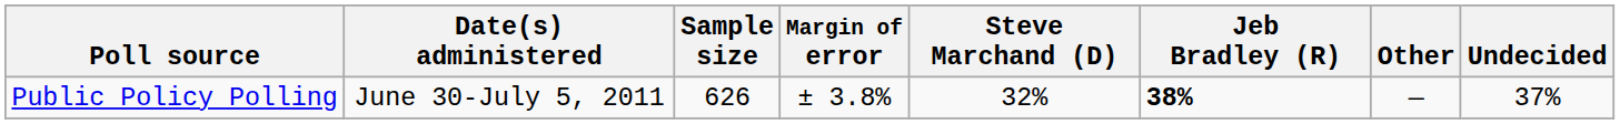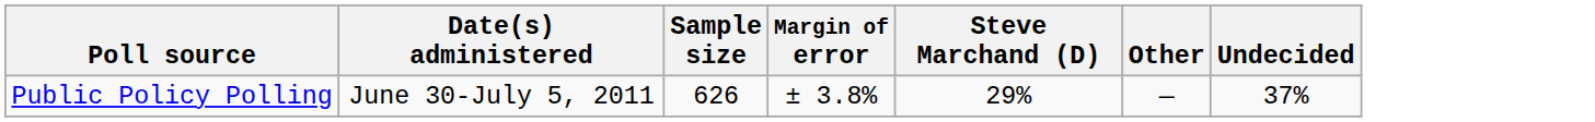- column: Jeb Bradley (R) | 38%
Public Policy Polling | Steve Marchand (D): 32% -> 29%
